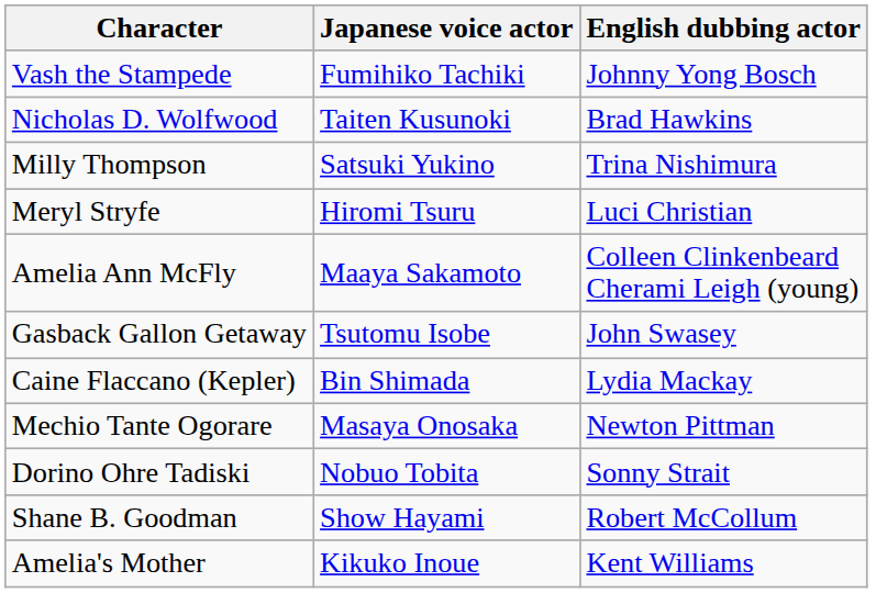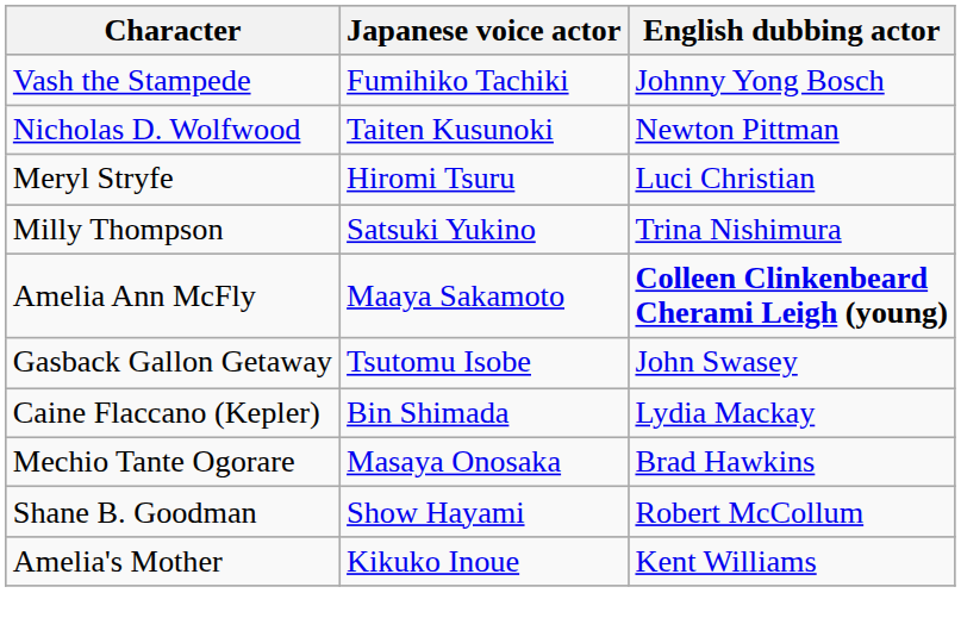Nicholas D. Wolfwood | English dubbing actor: Brad Hawkins -> Newton Pittman
rows swapped: Meryl Stryfe <-> Milly Thompson
Amelia Ann McFly | English dubbing actor: normal -> bold
Mechio Tante Ogorare | English dubbing actor: Newton Pittman -> Brad Hawkins
- row: Dorino Ohre Tadiski | Nobuo Tobita | Sonny Strait
